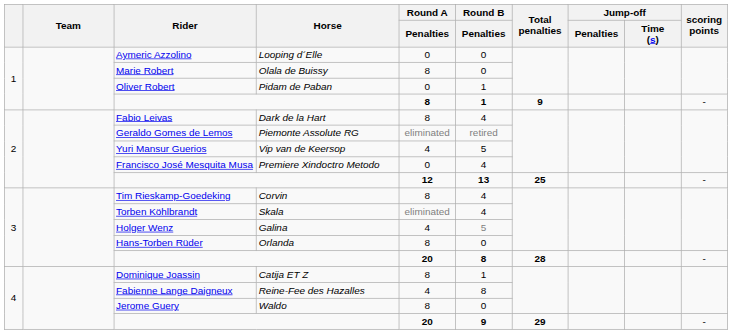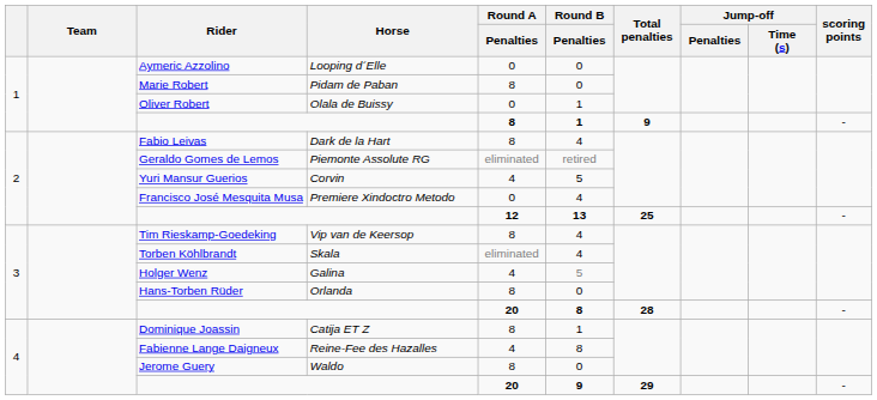Marie Robert | Horse: Olala de Buissy -> Pidam de Paban
Oliver Robert | Horse: Pidam de Paban -> Olala de Buissy
Yuri Mansur Guerios | Horse: Vip van de Keersop -> Corvin
Tim Rieskamp-Goedeking | Horse: Corvin -> Vip van de Keersop
